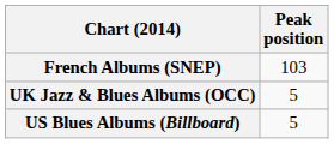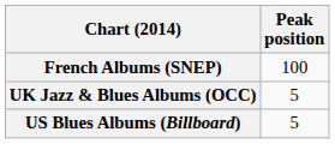French Albums (SNEP) | Peak position: 103 -> 100
